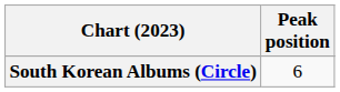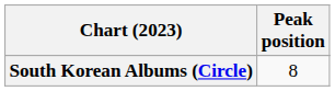South Korean Albums (Circle) | Peak position: 6 -> 8
